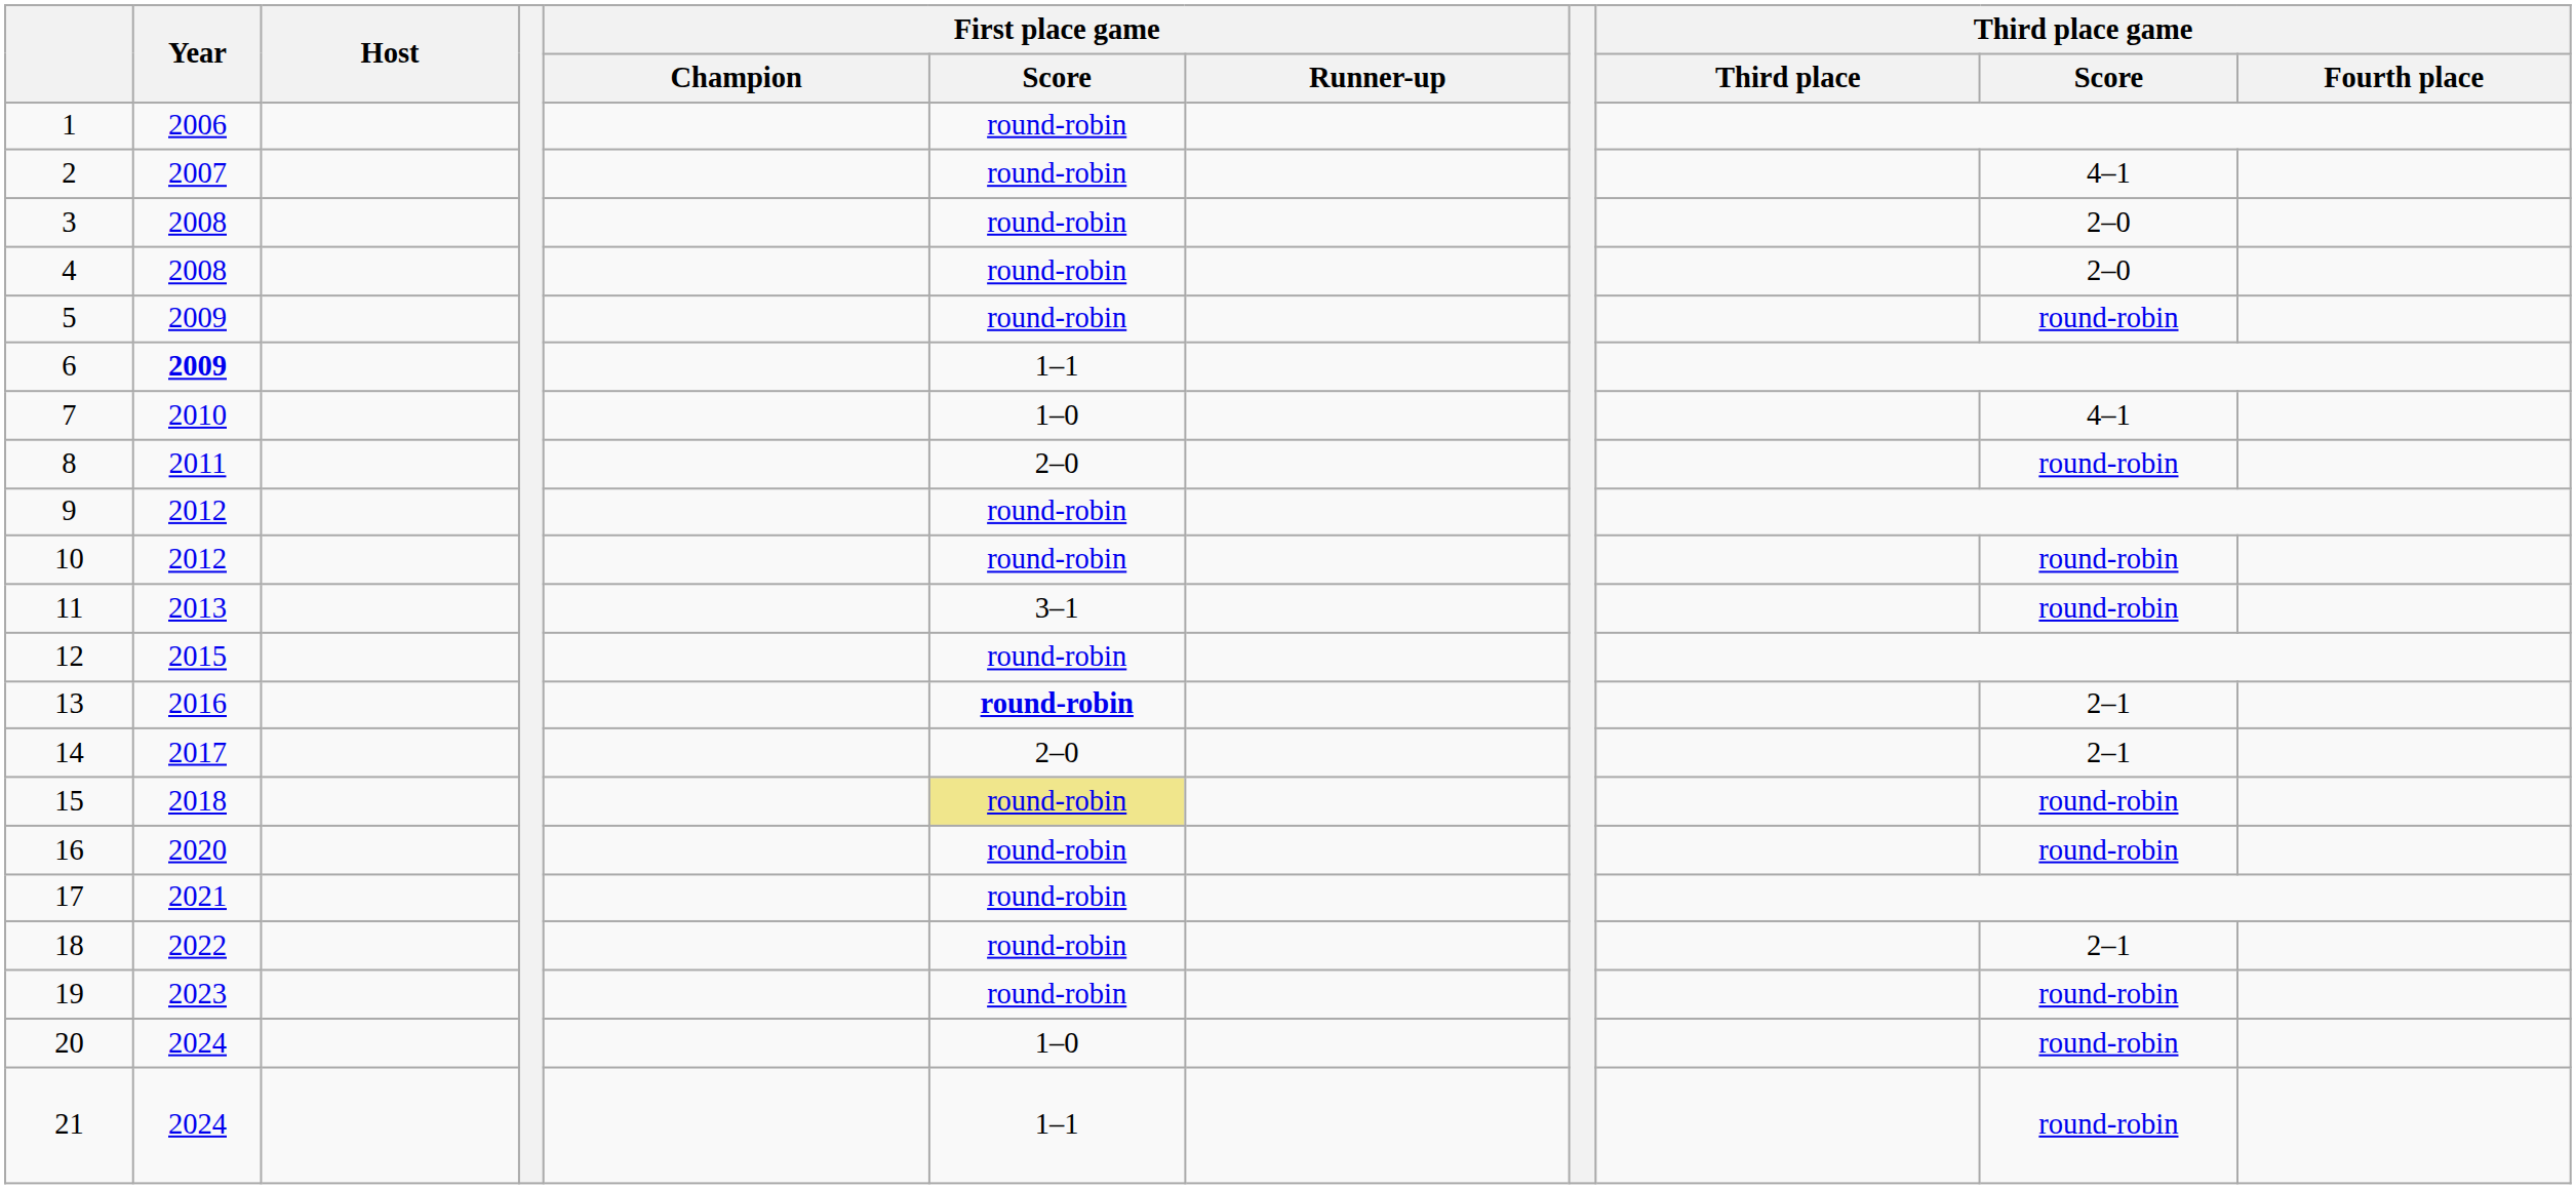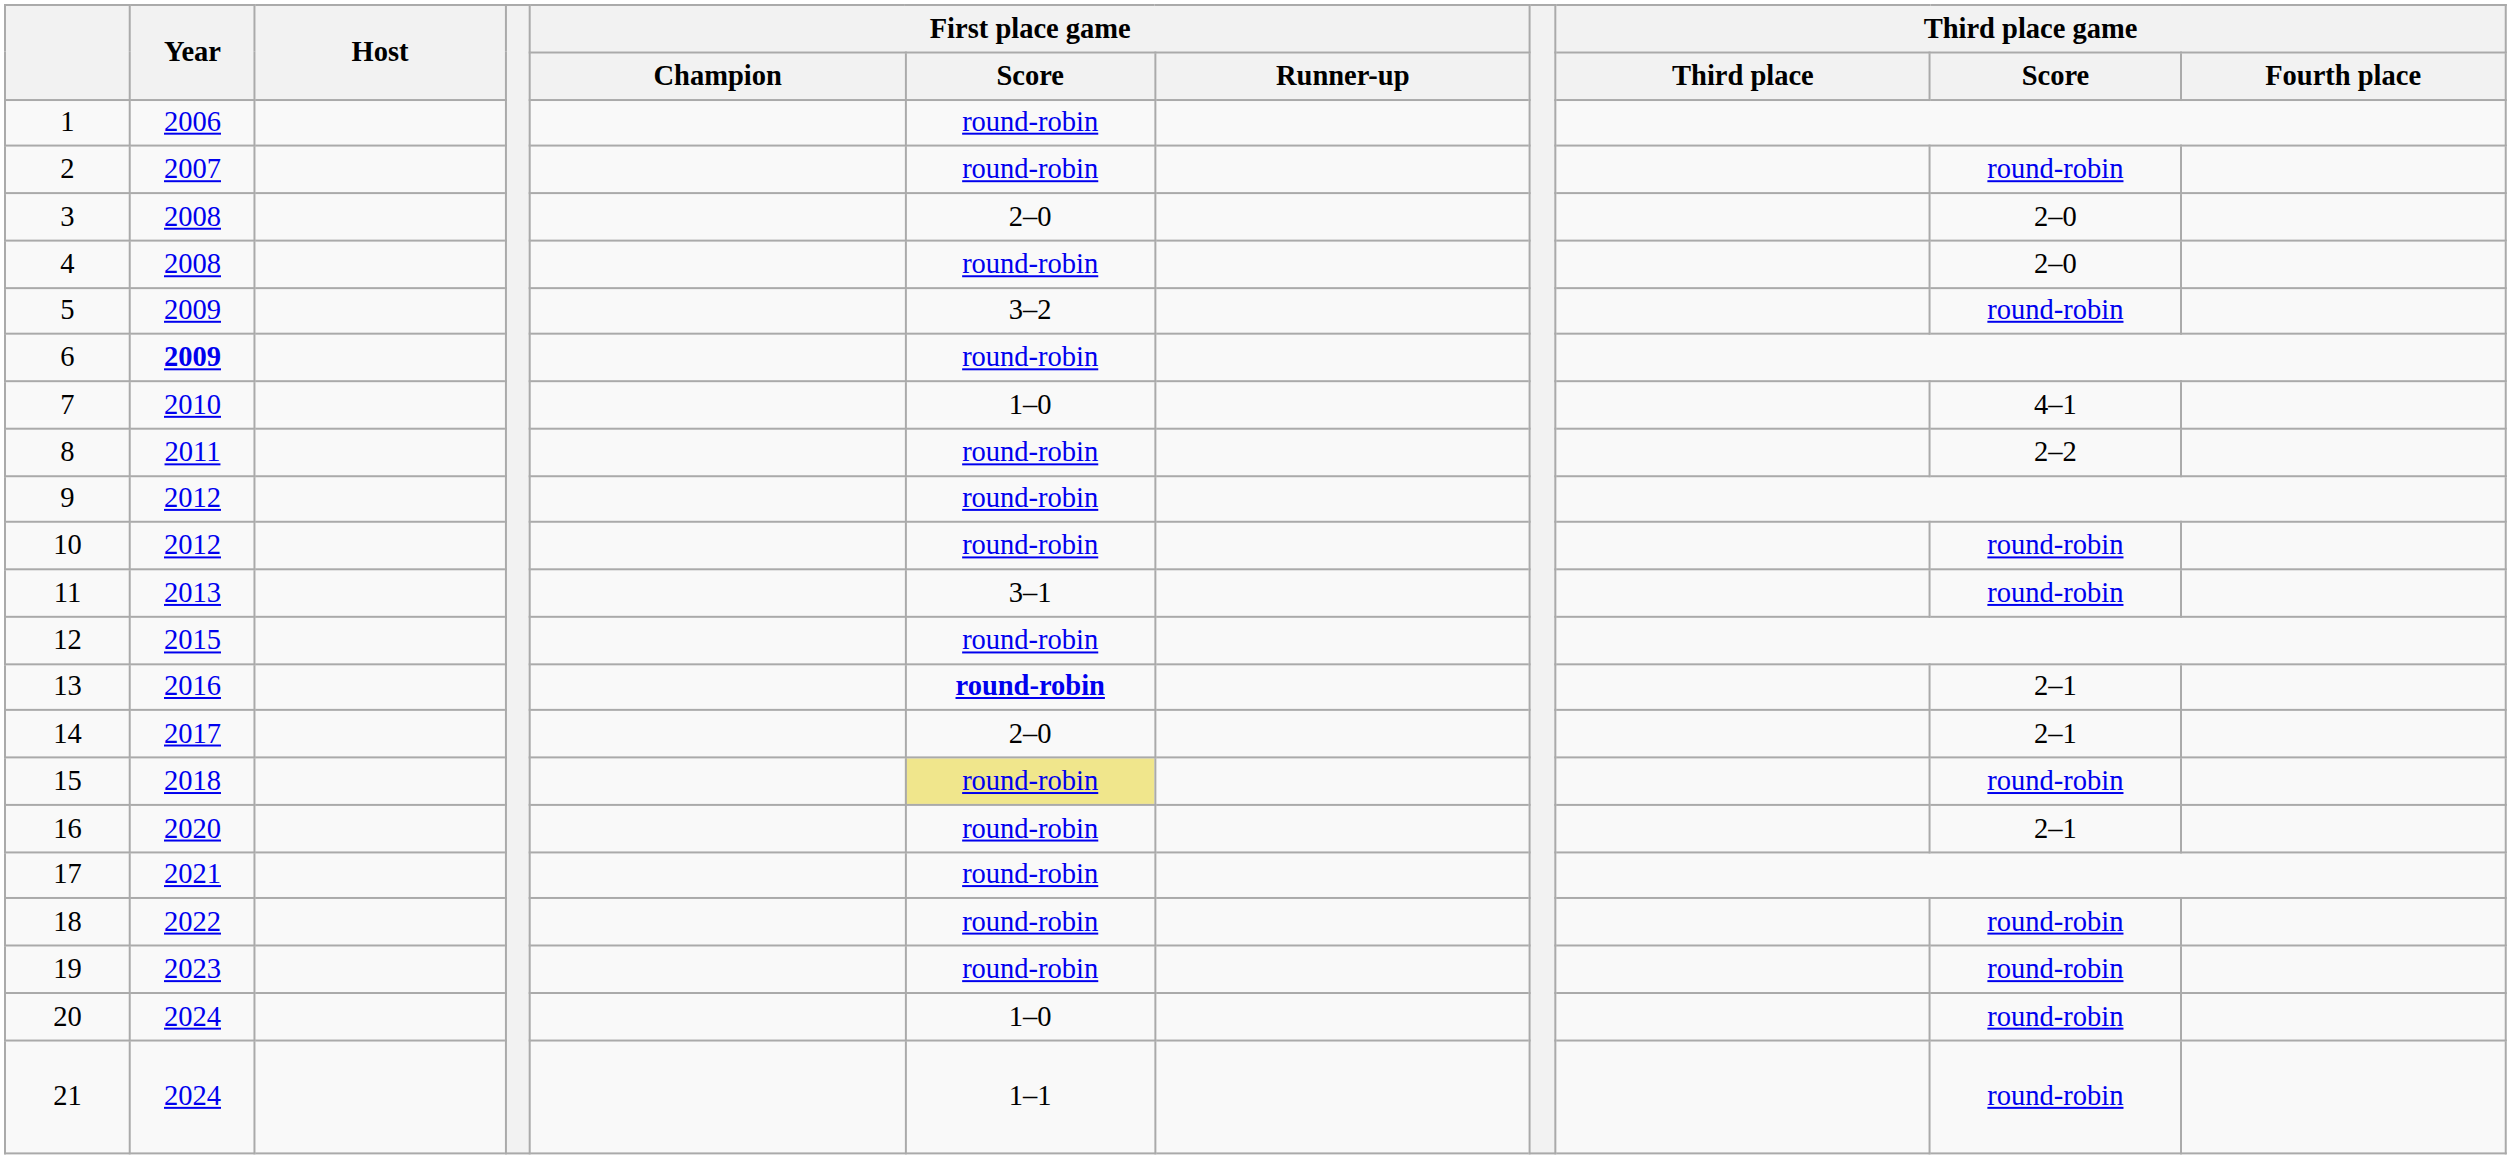2 | Third place game / Score: 4–1 -> round-robin
3 | First place game / Score: round-robin -> 2–0
5 | First place game / Score: round-robin -> 3–2
6 | First place game / Score: 1–1 -> round-robin
8 | First place game / Score: 2–0 -> round-robin
8 | Third place game / Score: round-robin -> 2–2
16 | Third place game / Score: round-robin -> 2–1
18 | Third place game / Score: 2–1 -> round-robin
